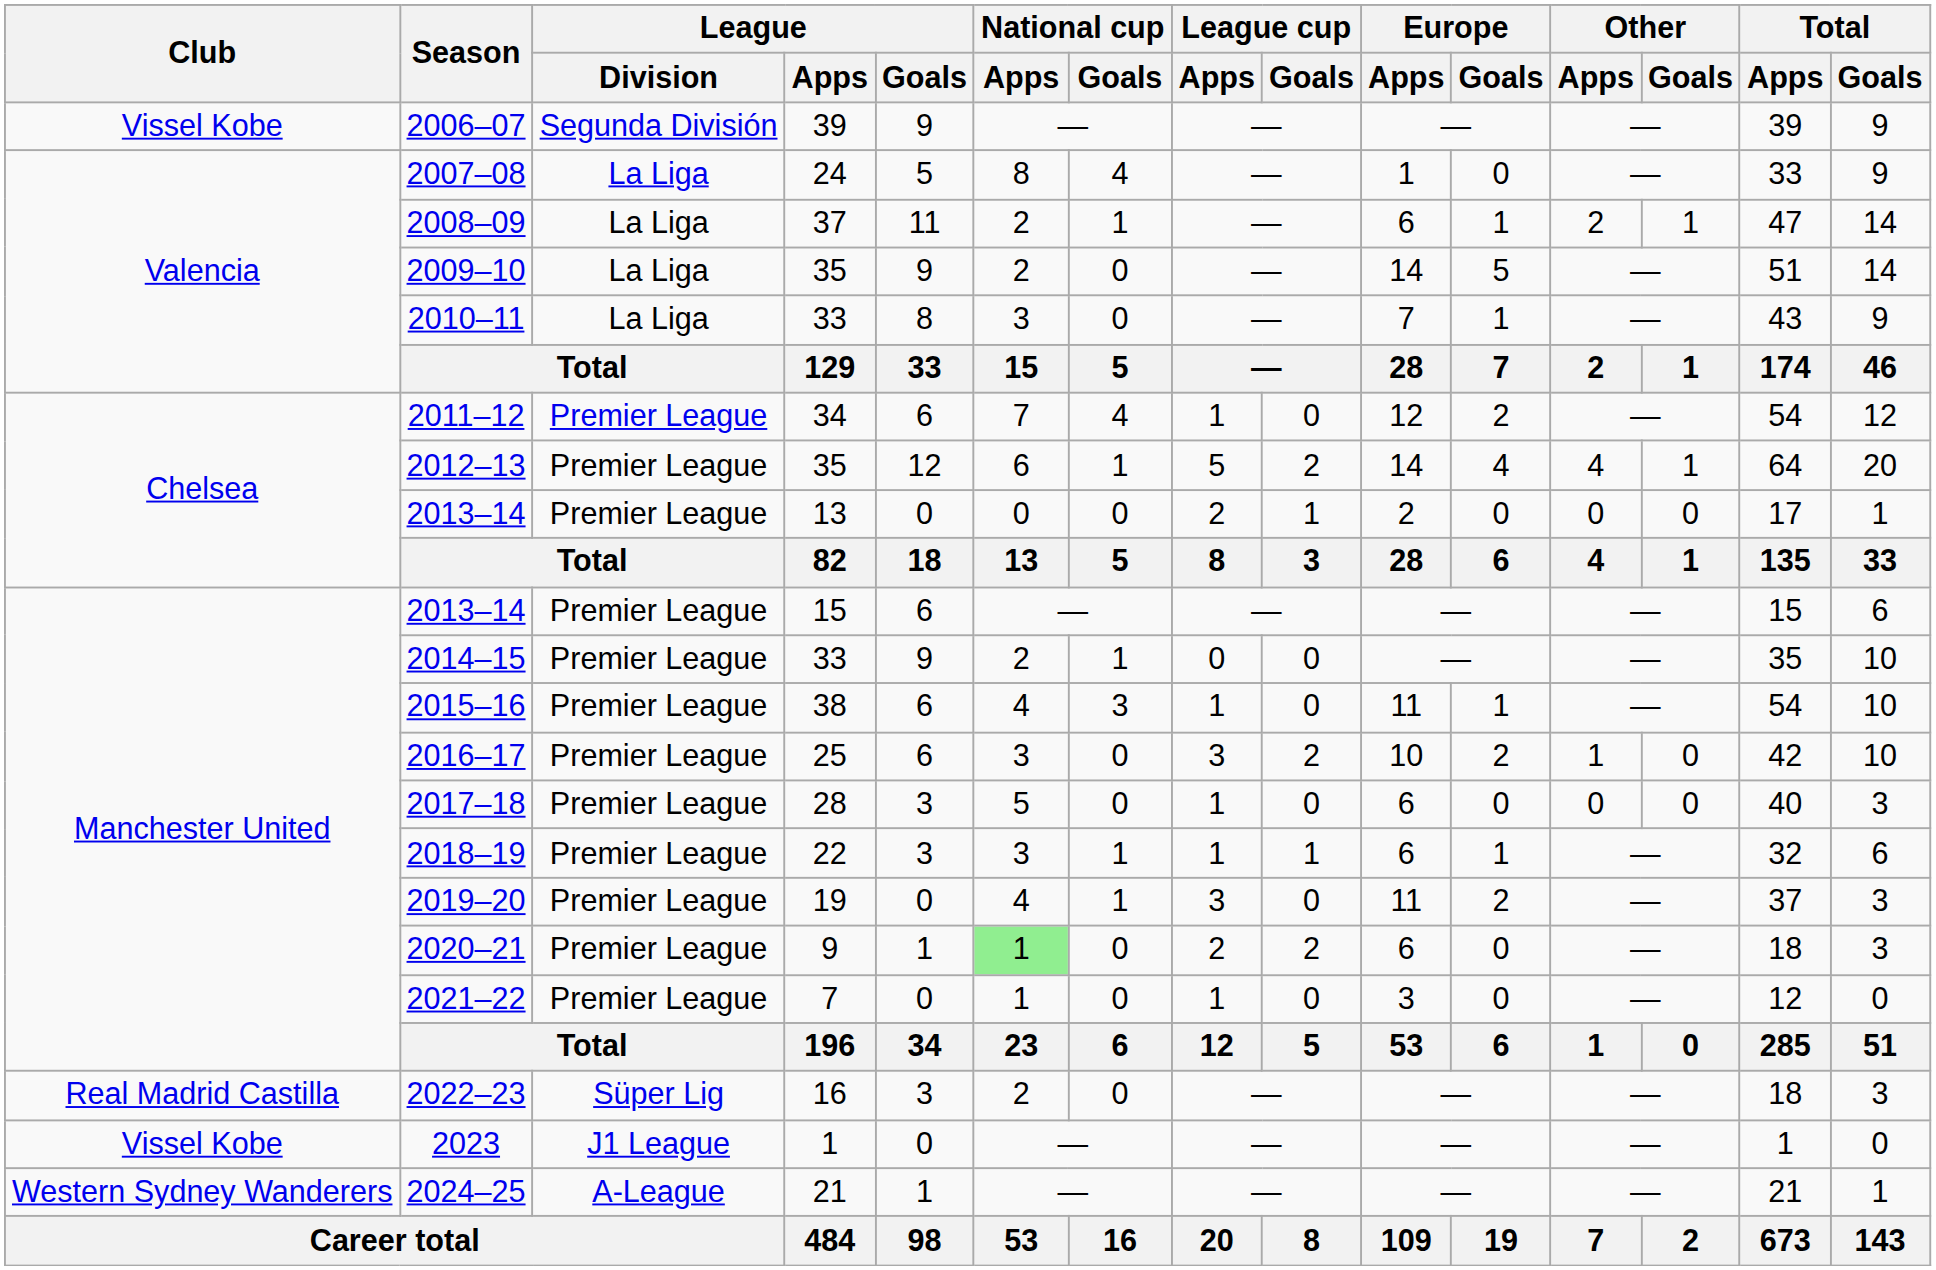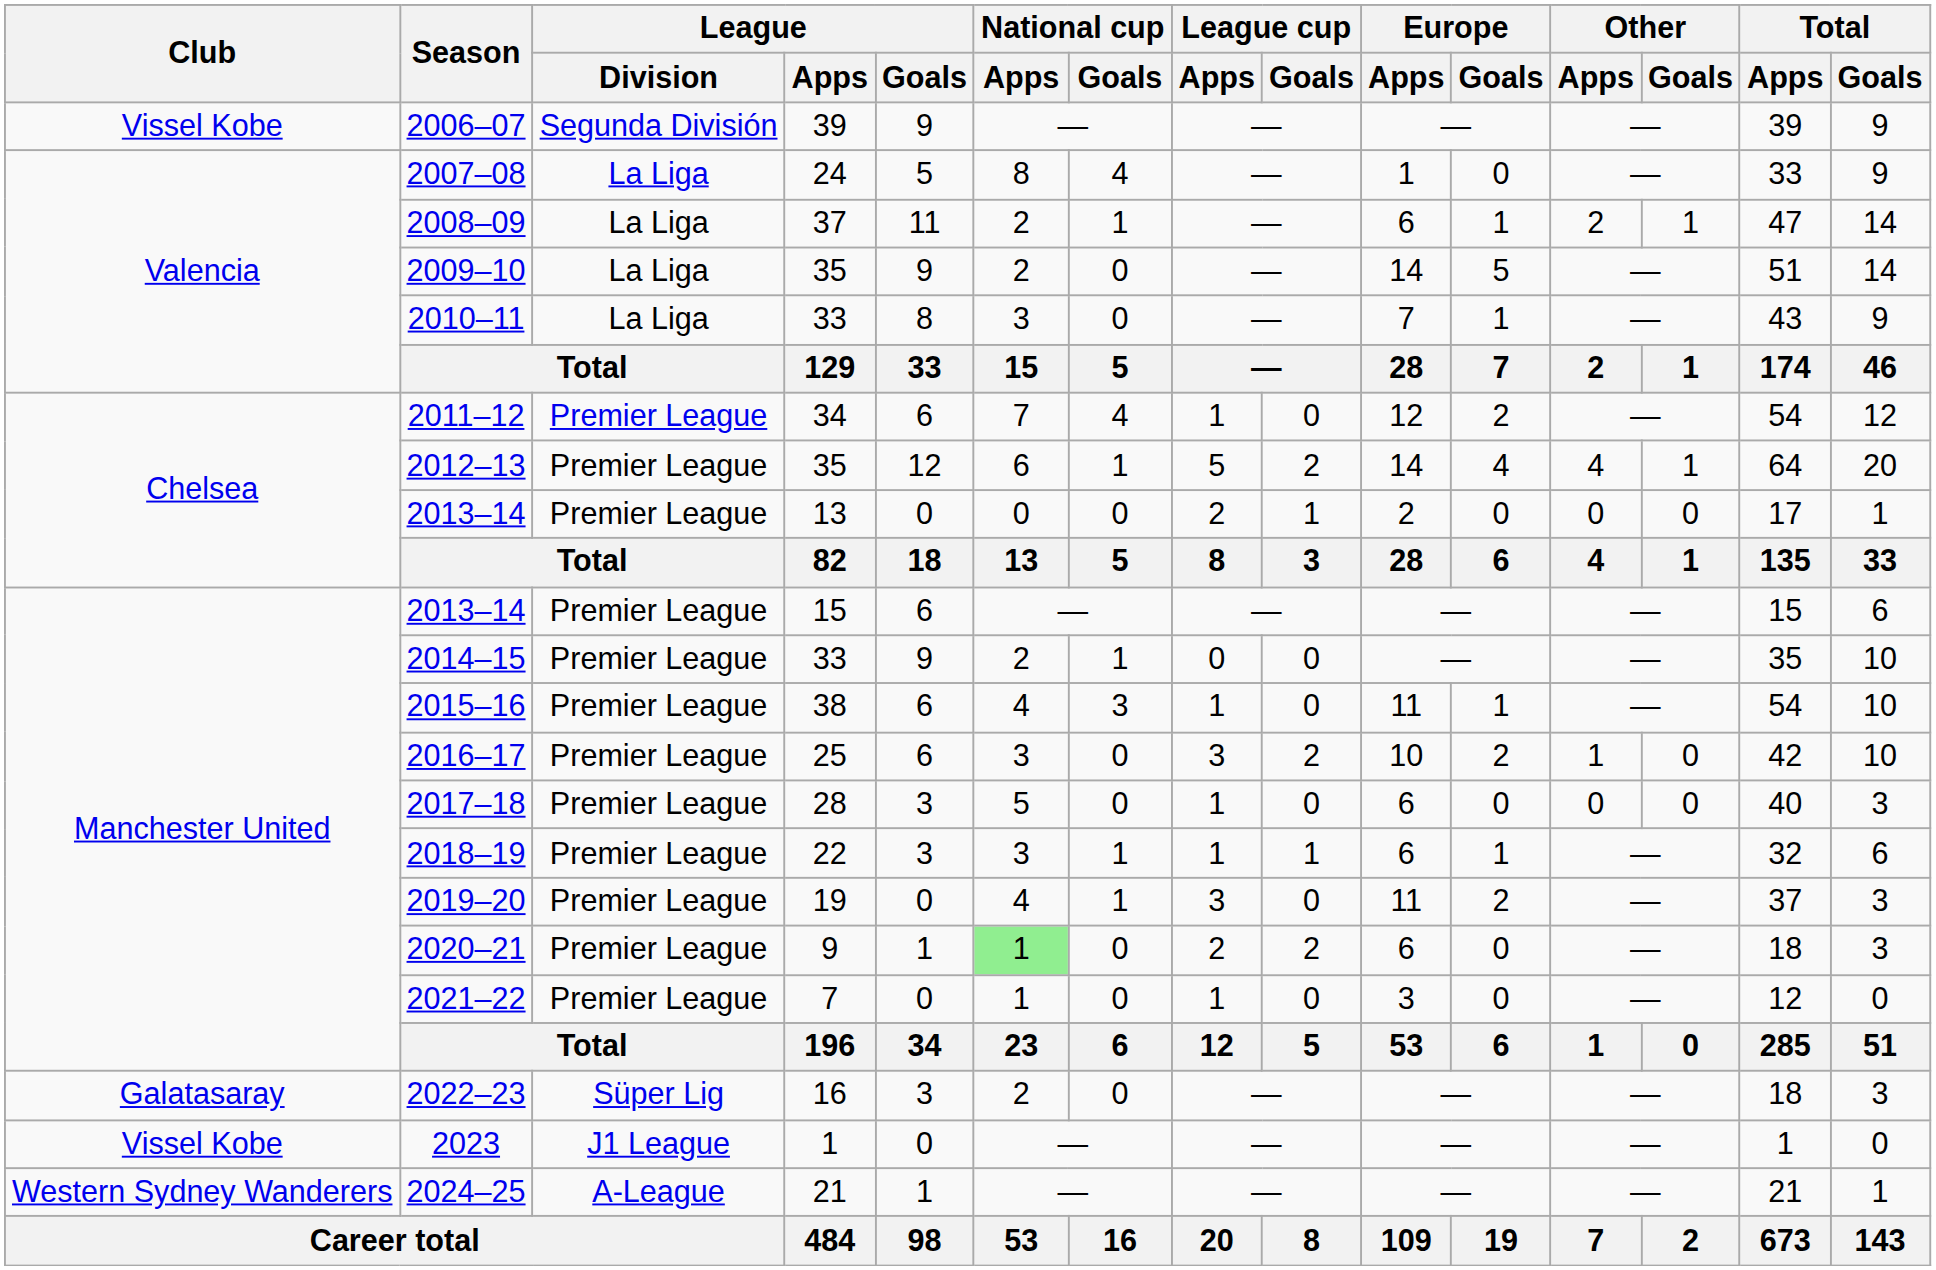2022–23 | Club: Real Madrid Castilla -> Galatasaray
